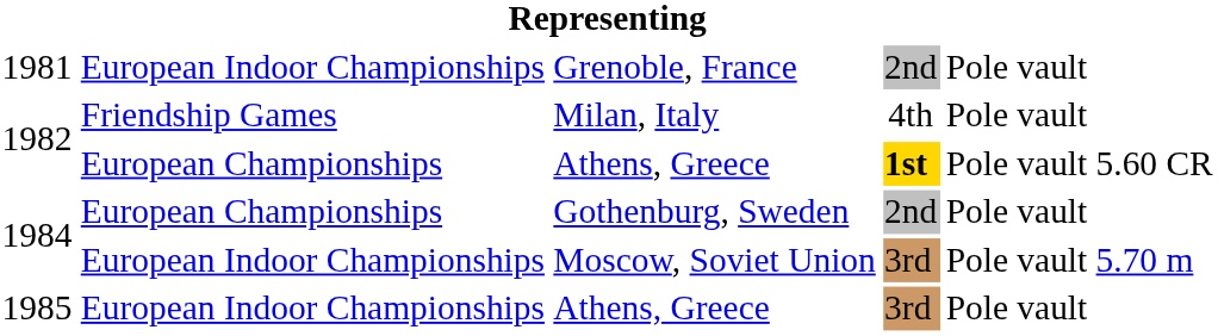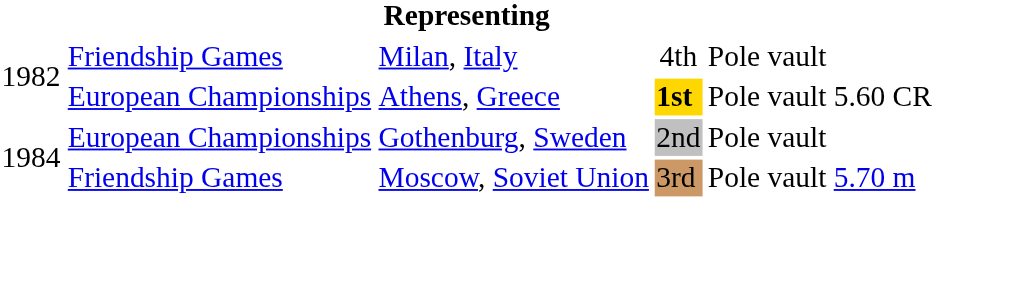- row: 1981 | European Indoor Championships | Grenoble, France | 2nd | Pole vault
Moscow, Soviet Union | column 2: European Indoor Championships -> Friendship Games
- row: 1985 | European Indoor Championships | Athens, Greece | 3rd | Pole vault
